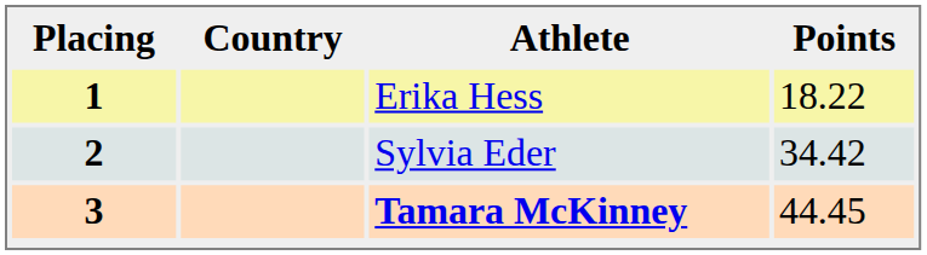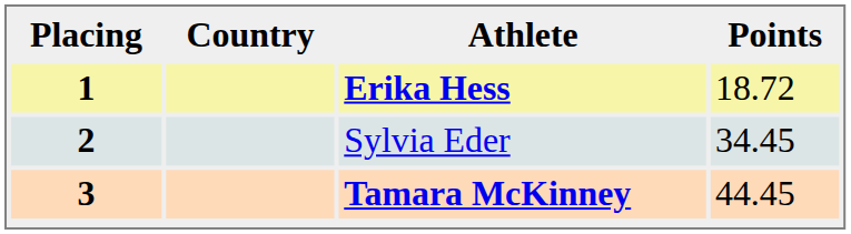1 | Athlete: normal -> bold
1 | Points: 18.22 -> 18.72
2 | Points: 34.42 -> 34.45
